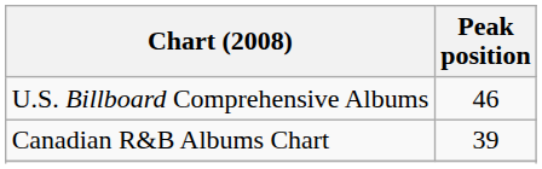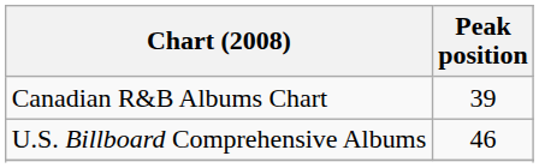rows swapped: Canadian R&B Albums Chart <-> U.S. Billboard Comprehensive Albums
